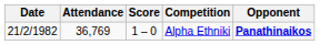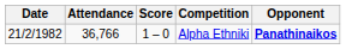Alpha Ethniki | Attendance: 36,769 -> 36,766
